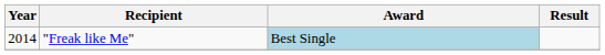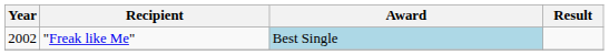"Freak like Me" | Year: 2014 -> 2002
